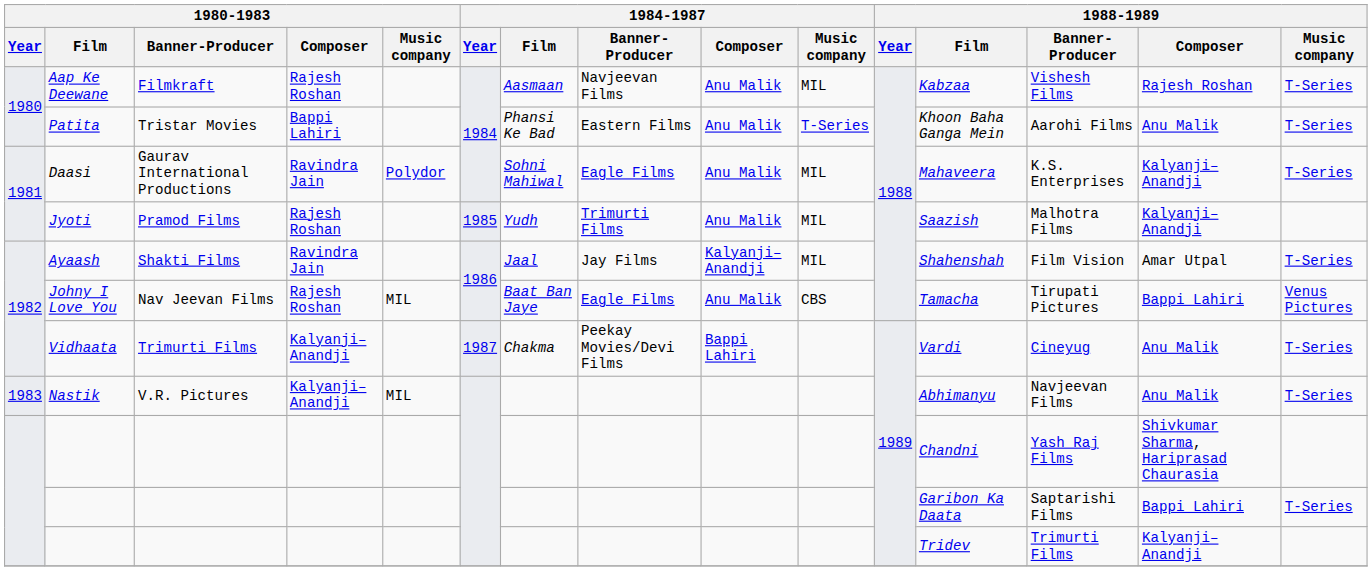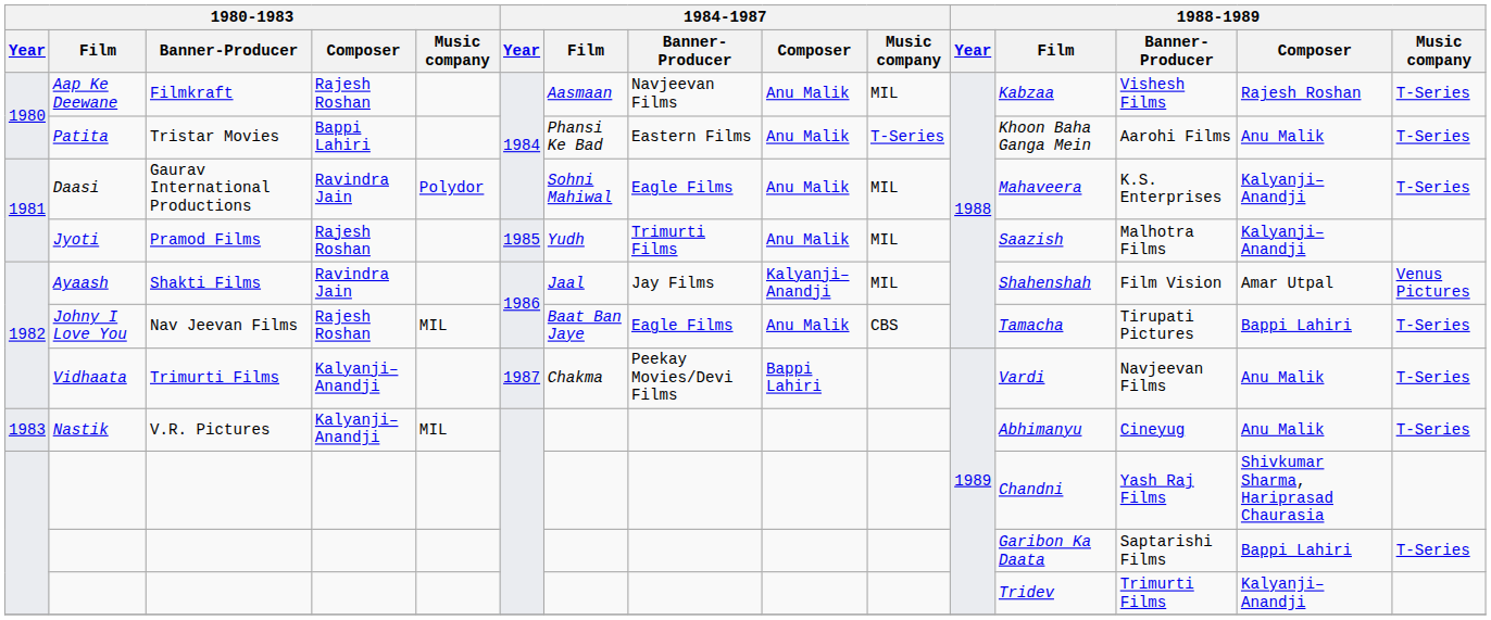Ayaash | 1988-1989 / Music company: T-Series -> Venus Pictures
Johny I Love You | 1988-1989 / Music company: Venus Pictures -> T-Series
Vidhaata | 1988-1989 / Banner-Producer: Cineyug -> Navjeevan Films
Nastik | 1988-1989 / Banner-Producer: Navjeevan Films -> Cineyug
